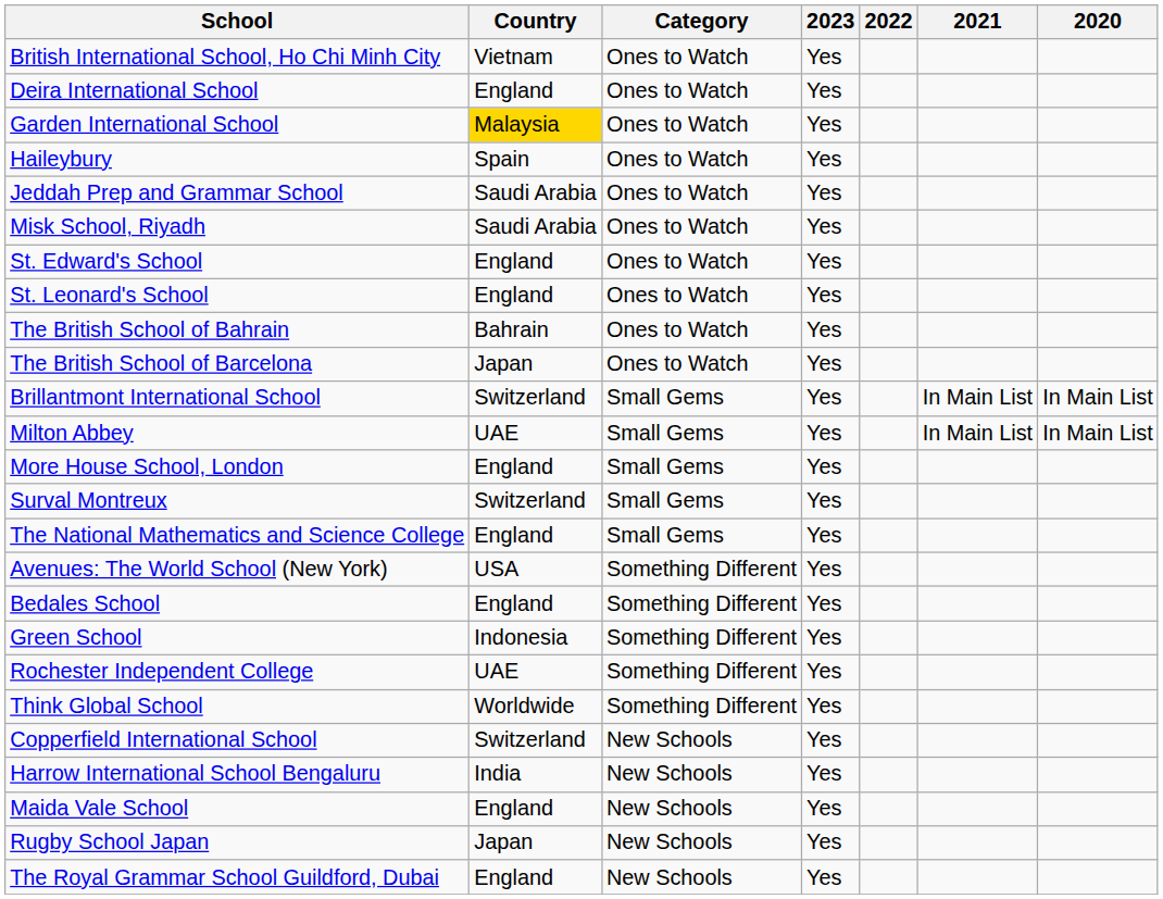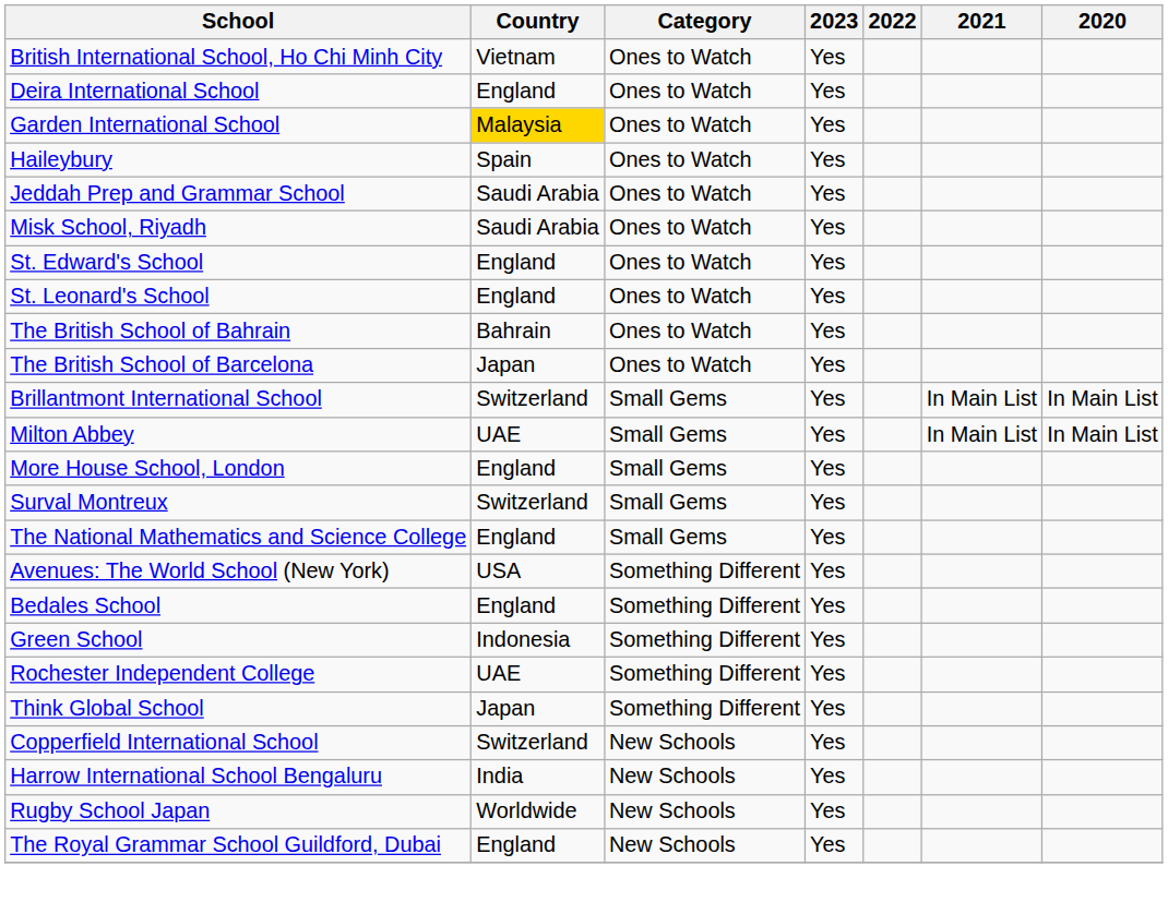Think Global School | Country: Worldwide -> Japan
- row: Maida Vale School | England | New Schools | Yes
Rugby School Japan | Country: Japan -> Worldwide
